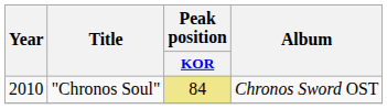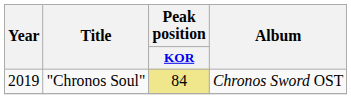"Chronos Soul" | Year: 2010 -> 2019
